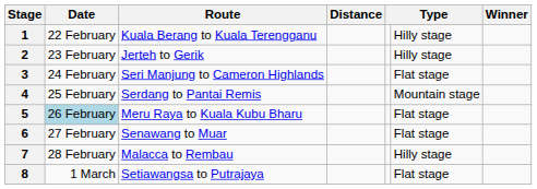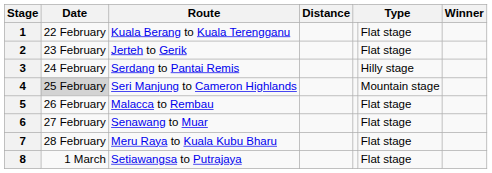1 | column 6: Hilly stage -> Flat stage
2 | column 6: Hilly stage -> Flat stage
3 | Route: Seri Manjung to Cameron Highlands -> Serdang to Pantai Remis
3 | column 6: Flat stage -> Hilly stage
4 | Date: no background -> lightgrey background
4 | Route: Serdang to Pantai Remis -> Seri Manjung to Cameron Highlands
5 | Date: lightblue background -> no background
5 | Route: Meru Raya to Kuala Kubu Bharu -> Malacca to Rembau
7 | Route: Malacca to Rembau -> Meru Raya to Kuala Kubu Bharu
7 | column 6: Hilly stage -> Flat stage
